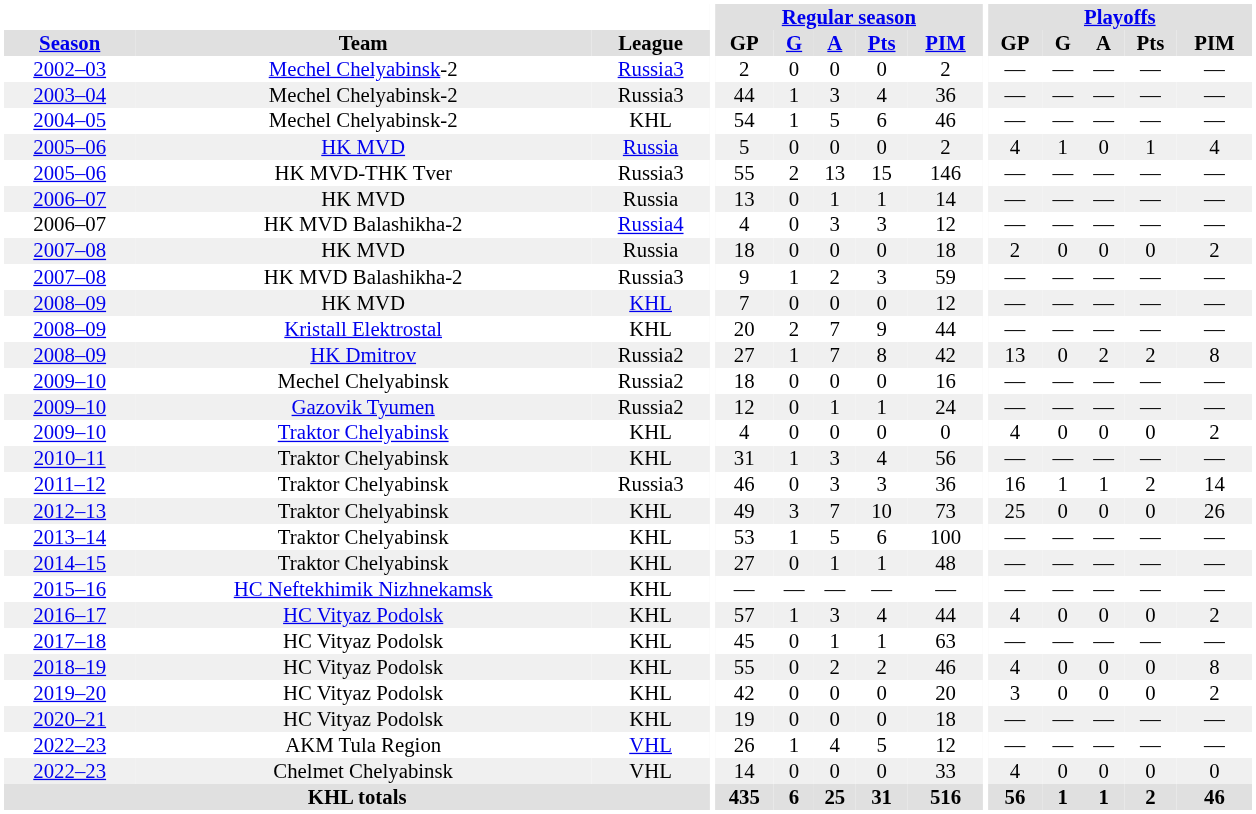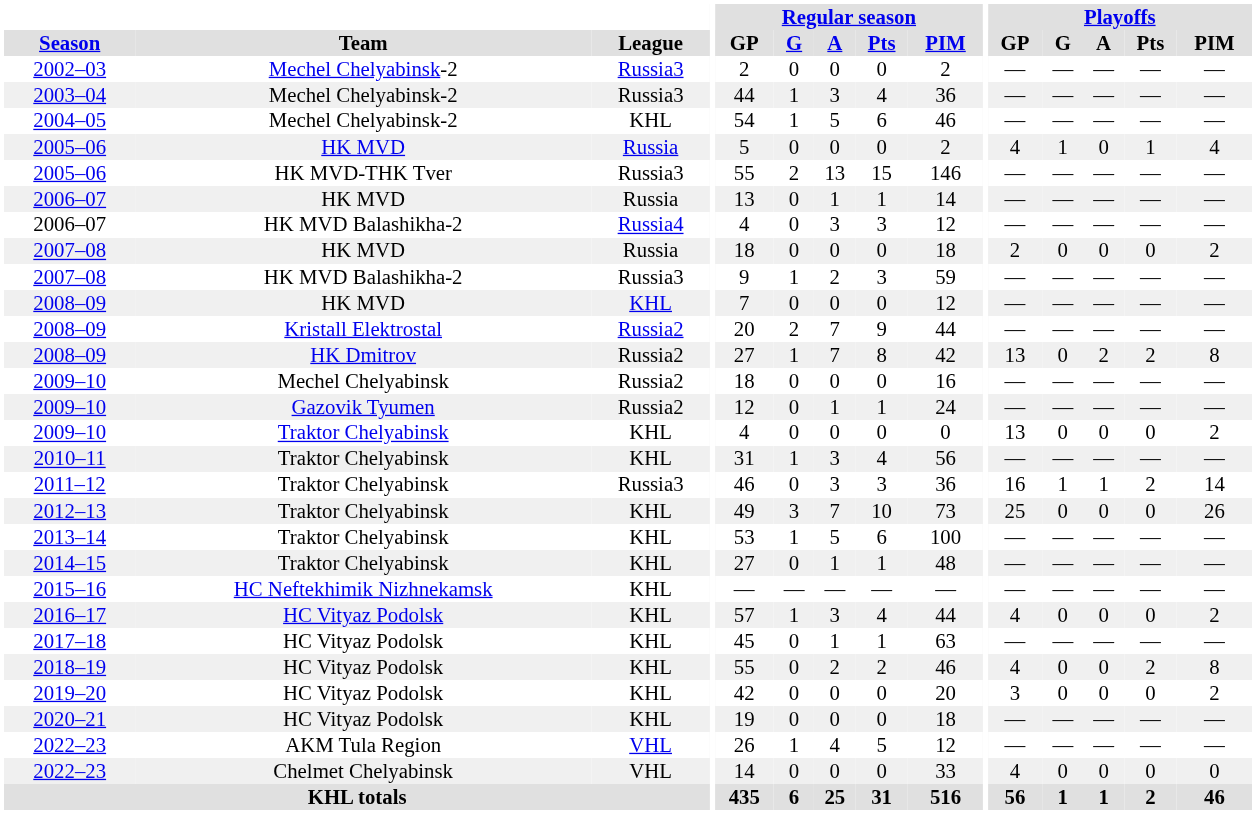2008–09 / Kristall Elektrostal | League: KHL -> Russia2
2009–10 / Traktor Chelyabinsk | Playoffs / GP: 4 -> 13
2018–19 | Playoffs / Pts: 0 -> 2
